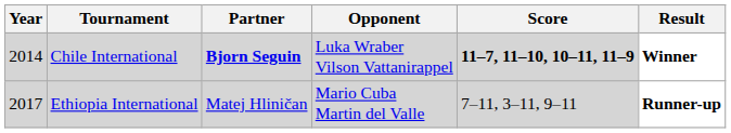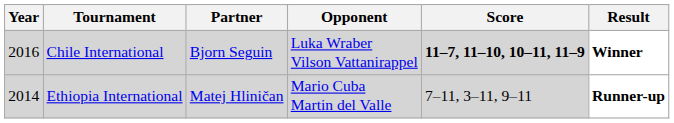Chile International | Year: 2014 -> 2016
Chile International | Partner: bold -> normal
Ethiopia International | Year: 2017 -> 2014
